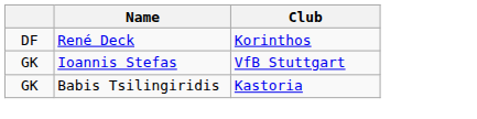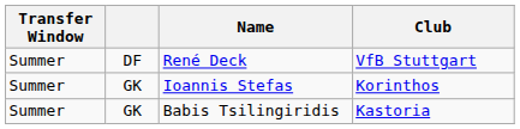+ column: Transfer Window | Summer | Summer | Summer
René Deck | Club: Korinthos -> VfB Stuttgart
Ioannis Stefas | Club: VfB Stuttgart -> Korinthos
